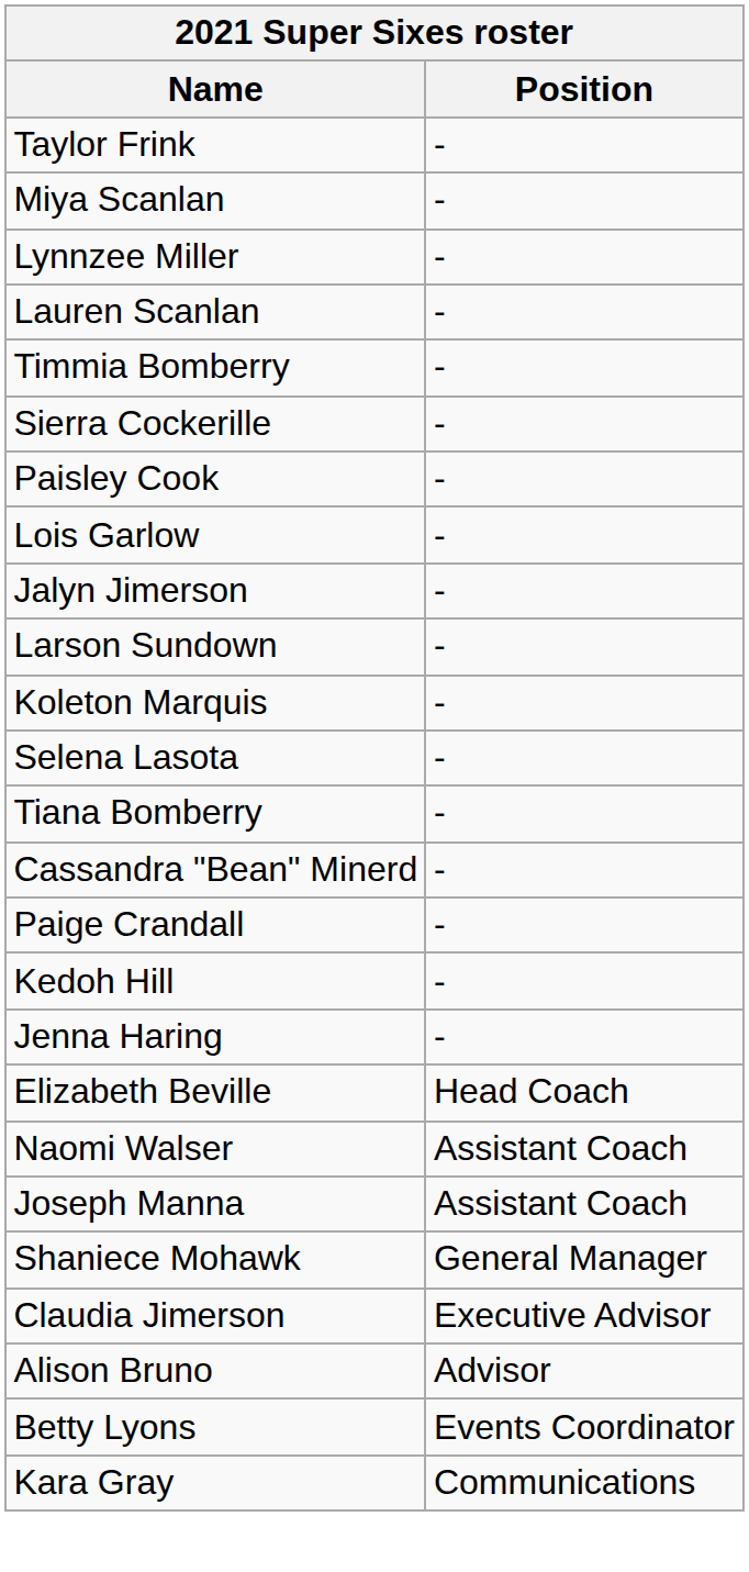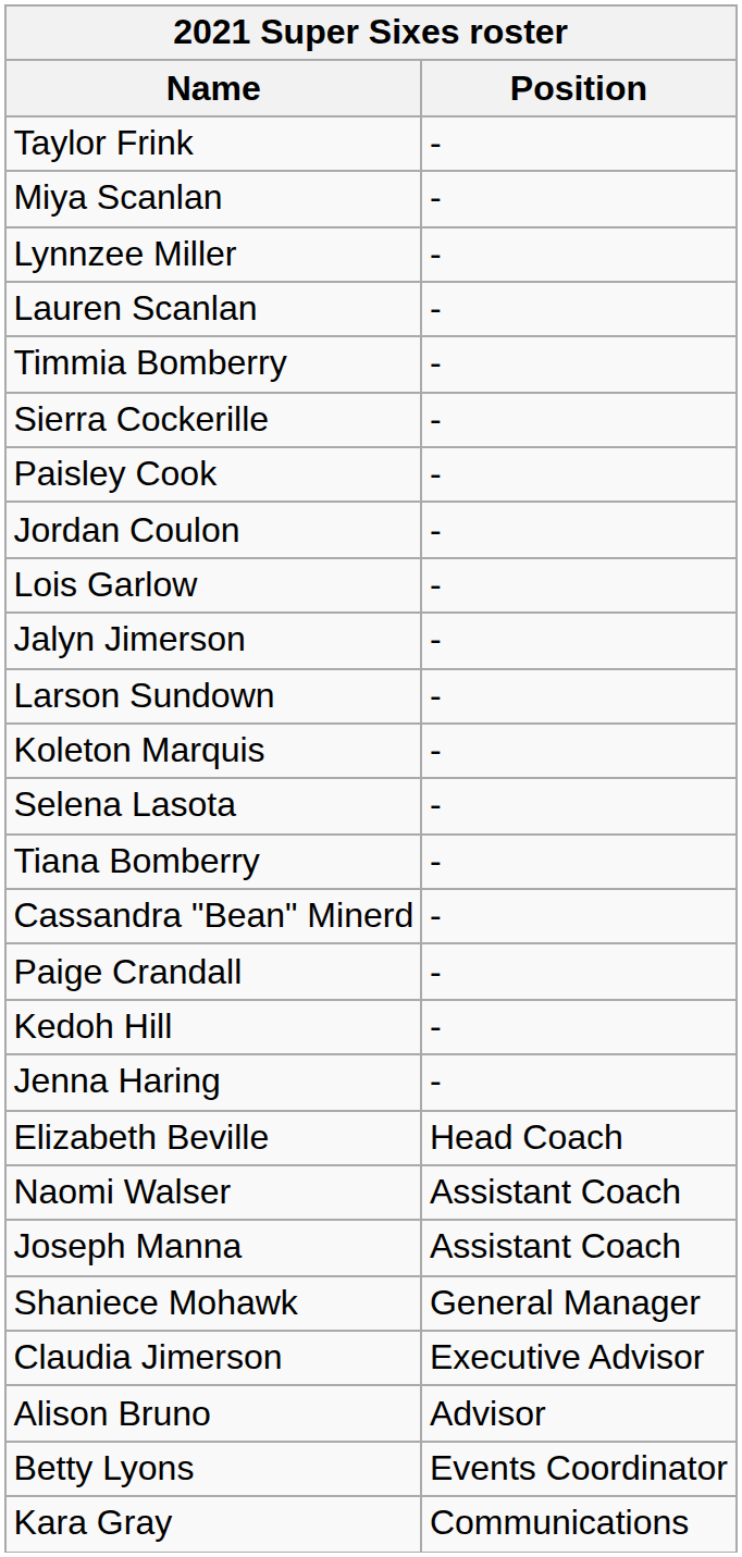+ row: Jordan Coulon | -
